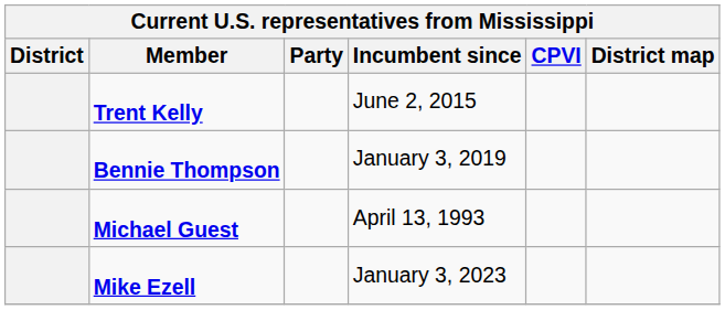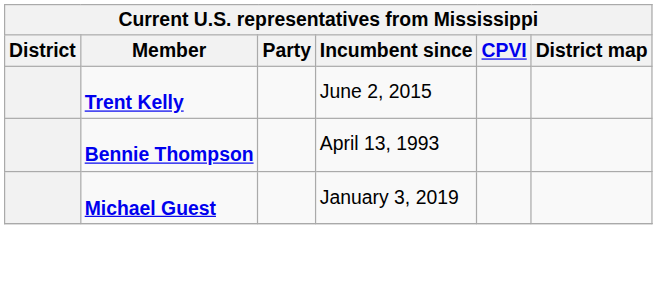Bennie Thompson | Incumbent since: January 3, 2019 -> April 13, 1993
Michael Guest | Incumbent since: April 13, 1993 -> January 3, 2019
- row: Mike Ezell | January 3, 2023
